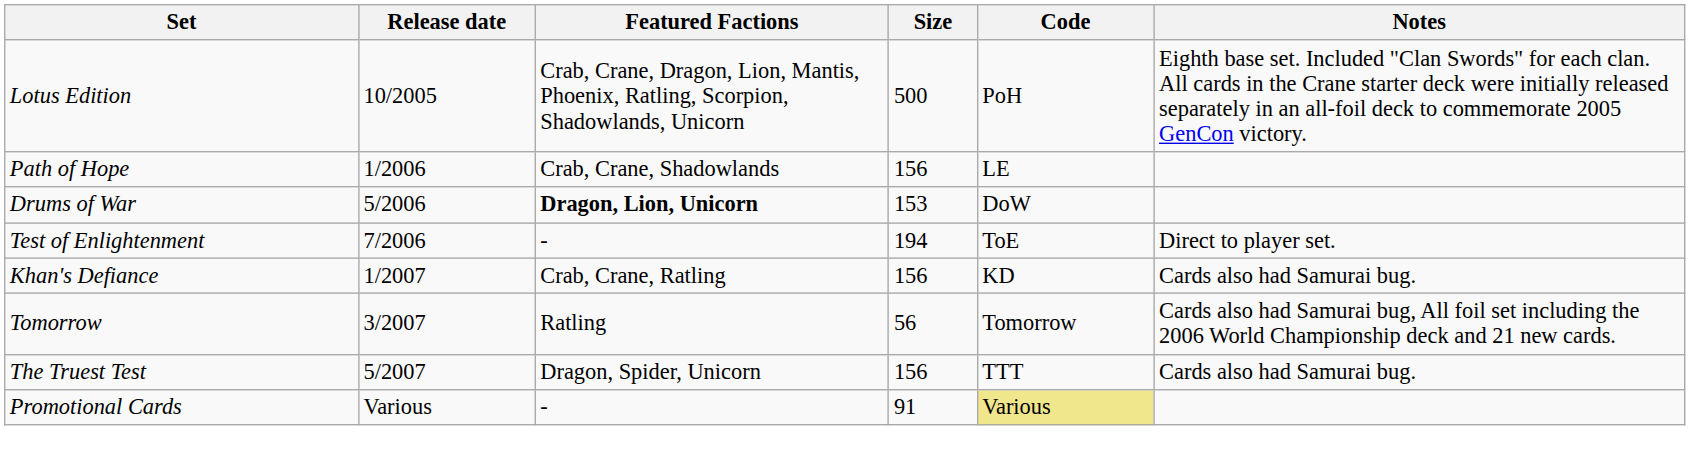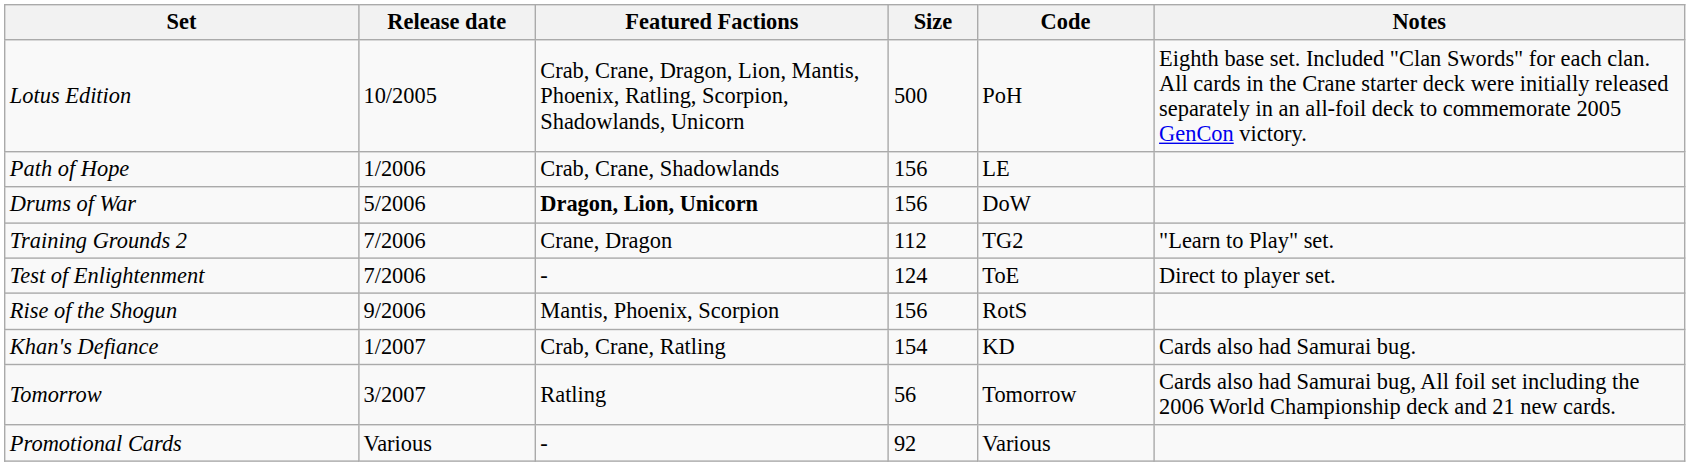Drums of War | Size: 153 -> 156
+ row: Training Grounds 2 | 7/2006 | Crane, Dragon | 112 | TG2 | "Learn to Play" set.
Test of Enlightenment | Size: 194 -> 124
+ row: Rise of the Shogun | 9/2006 | Mantis, Phoenix, Scorpion | 156 | RotS
Khan's Defiance | Size: 156 -> 154
- row: The Truest Test | 5/2007 | Dragon, Spider, Unicorn | 156 | TTT | Cards also had Samurai bug.
Promotional Cards | Size: 91 -> 92
Promotional Cards | Code: khaki background -> no background
